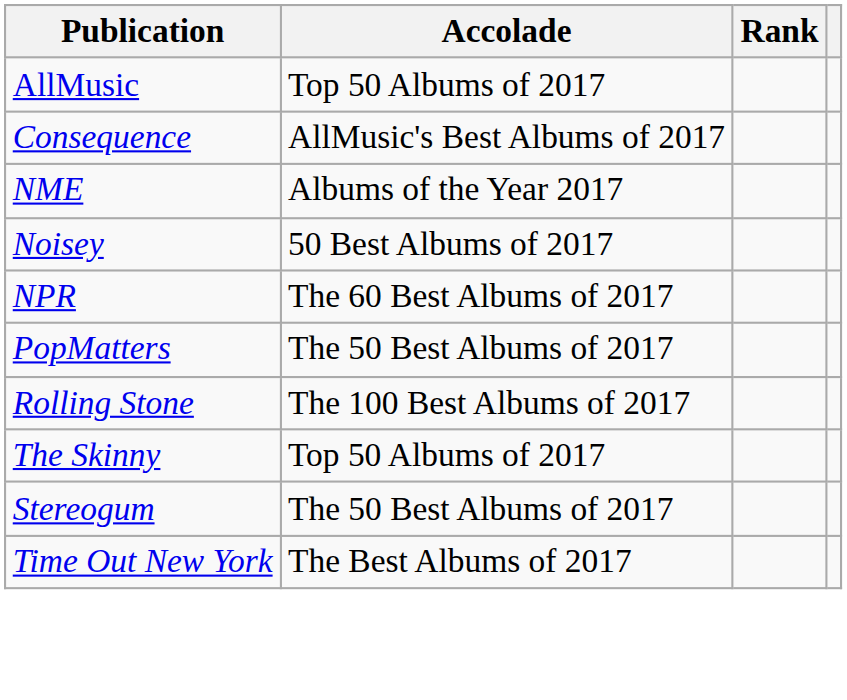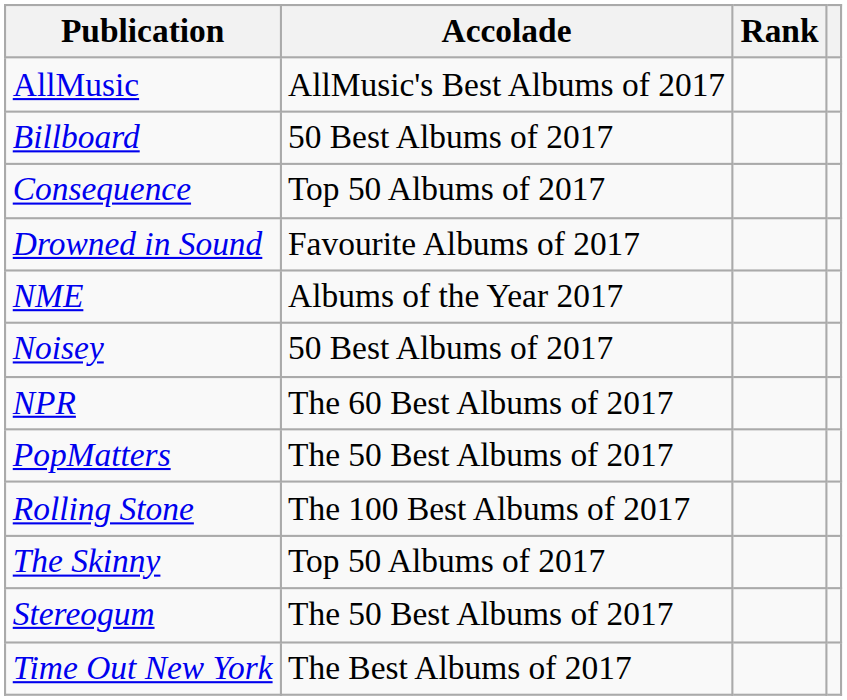AllMusic | Accolade: Top 50 Albums of 2017 -> AllMusic's Best Albums of 2017
+ row: Billboard | 50 Best Albums of 2017
Consequence | Accolade: AllMusic's Best Albums of 2017 -> Top 50 Albums of 2017
+ row: Drowned in Sound | Favourite Albums of 2017
